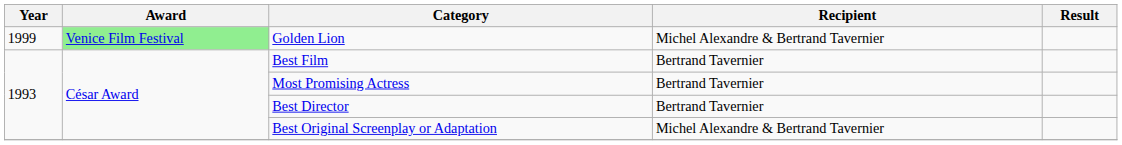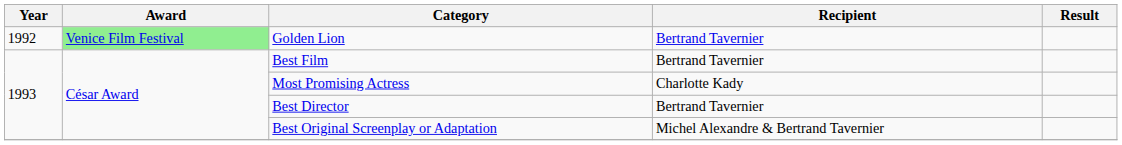Golden Lion | Year: 1999 -> 1992
Golden Lion | Recipient: Michel Alexandre & Bertrand Tavernier -> Bertrand Tavernier
Most Promising Actress | Recipient: Bertrand Tavernier -> Charlotte Kady
